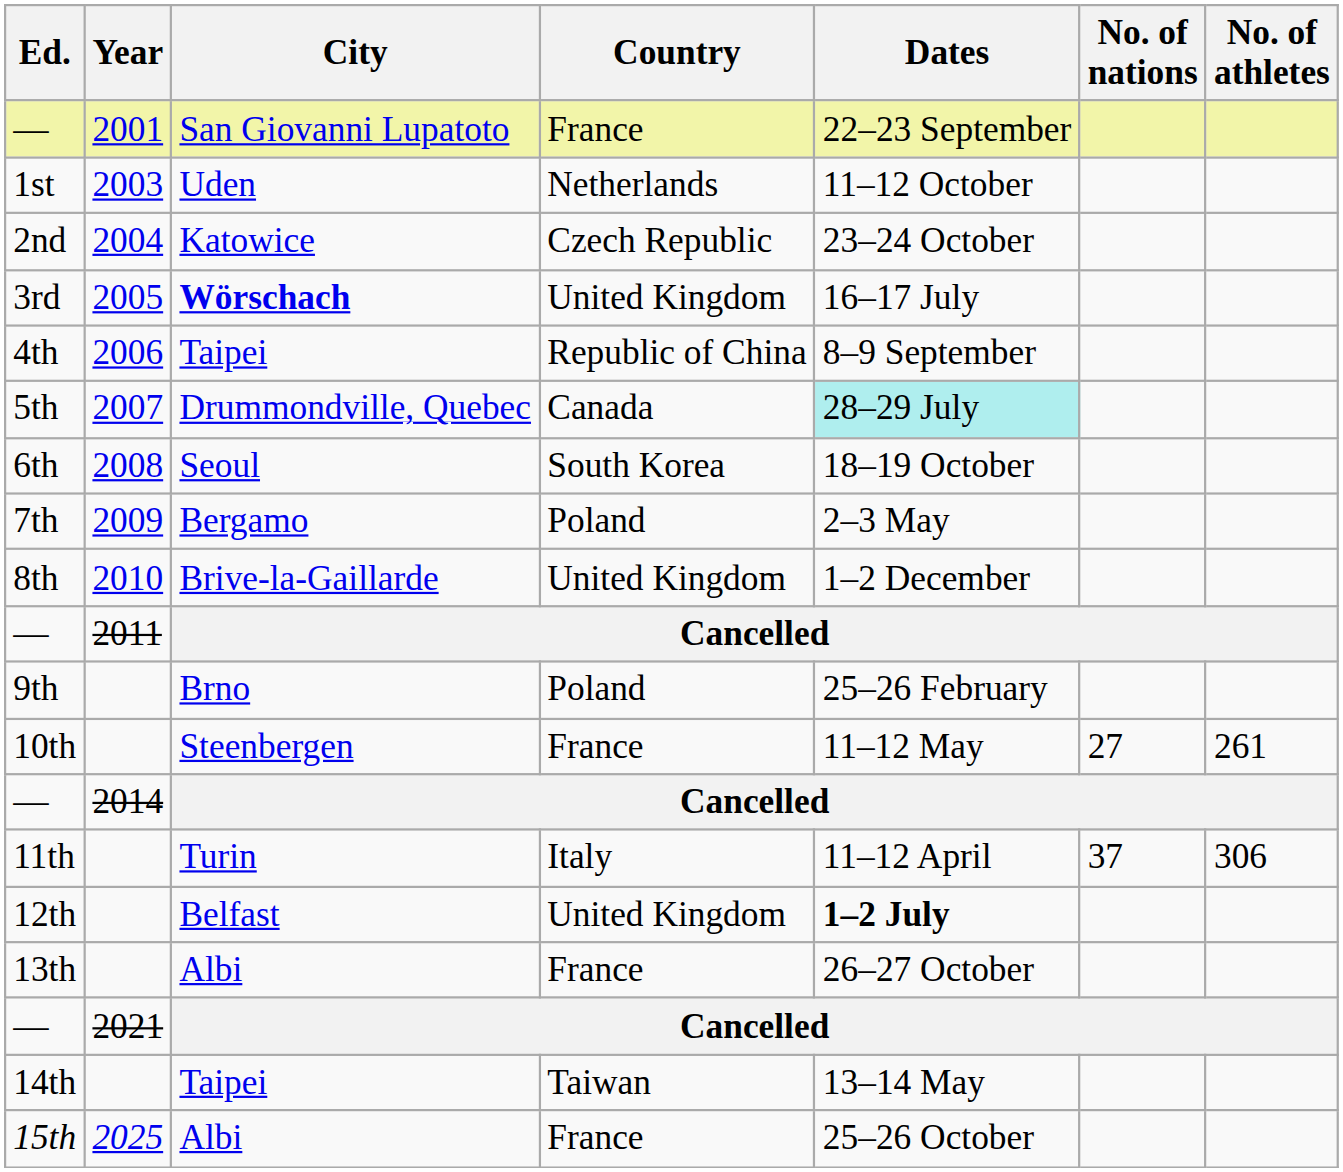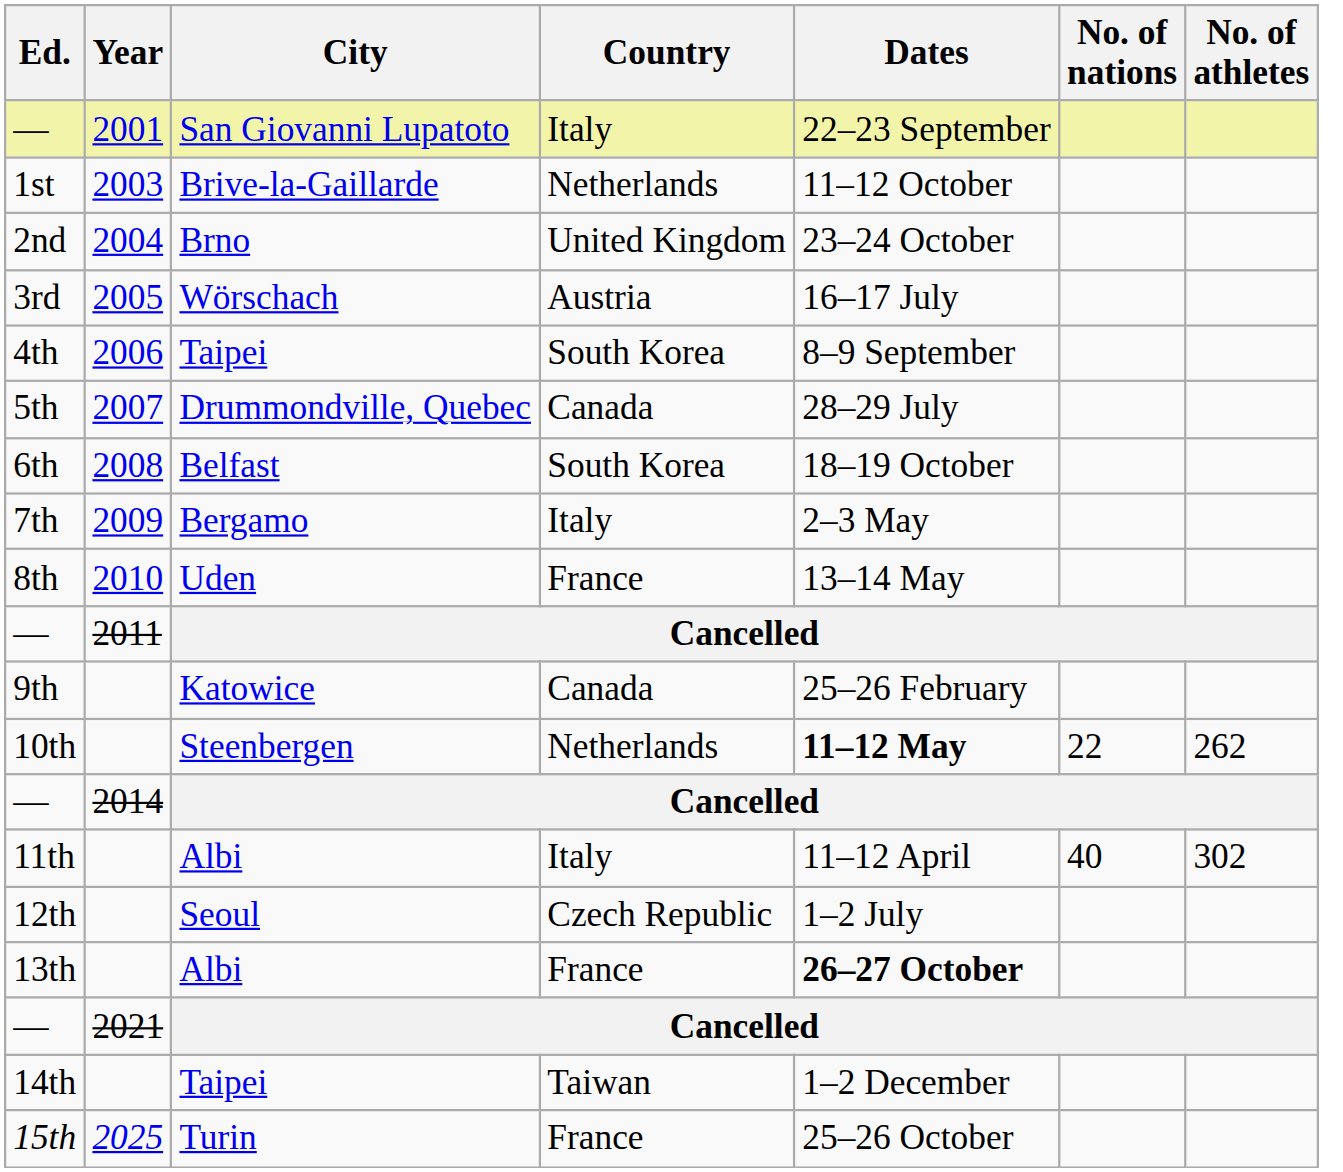— / 2001 | Country: France -> Italy
1st | City: Uden -> Brive-la-Gaillarde
2nd | City: Katowice -> Brno
2nd | Country: Czech Republic -> United Kingdom
3rd | City: bold -> normal
3rd | Country: United Kingdom -> Austria
4th | Country: Republic of China -> South Korea
5th | Dates: paleturquoise background -> no background
6th | City: Seoul -> Belfast
7th | Country: Poland -> Italy
8th | City: Brive-la-Gaillarde -> Uden
8th | Country: United Kingdom -> France
8th | Dates: 1–2 December -> 13–14 May
9th | City: Brno -> Katowice
9th | Country: Poland -> Canada
10th | Country: France -> Netherlands
10th | Dates: normal -> bold
10th | No. of nations: 27 -> 22
10th | No. of athletes: 261 -> 262
11th | City: Turin -> Albi
11th | No. of nations: 37 -> 40
11th | No. of athletes: 306 -> 302
12th | City: Belfast -> Seoul
12th | Country: United Kingdom -> Czech Republic
12th | Dates: bold -> normal
13th | Dates: normal -> bold
14th | Dates: 13–14 May -> 1–2 December
15th | City: Albi -> Turin
